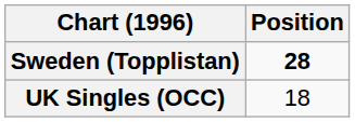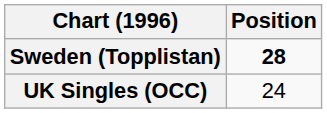UK Singles (OCC) | Position: 18 -> 24
